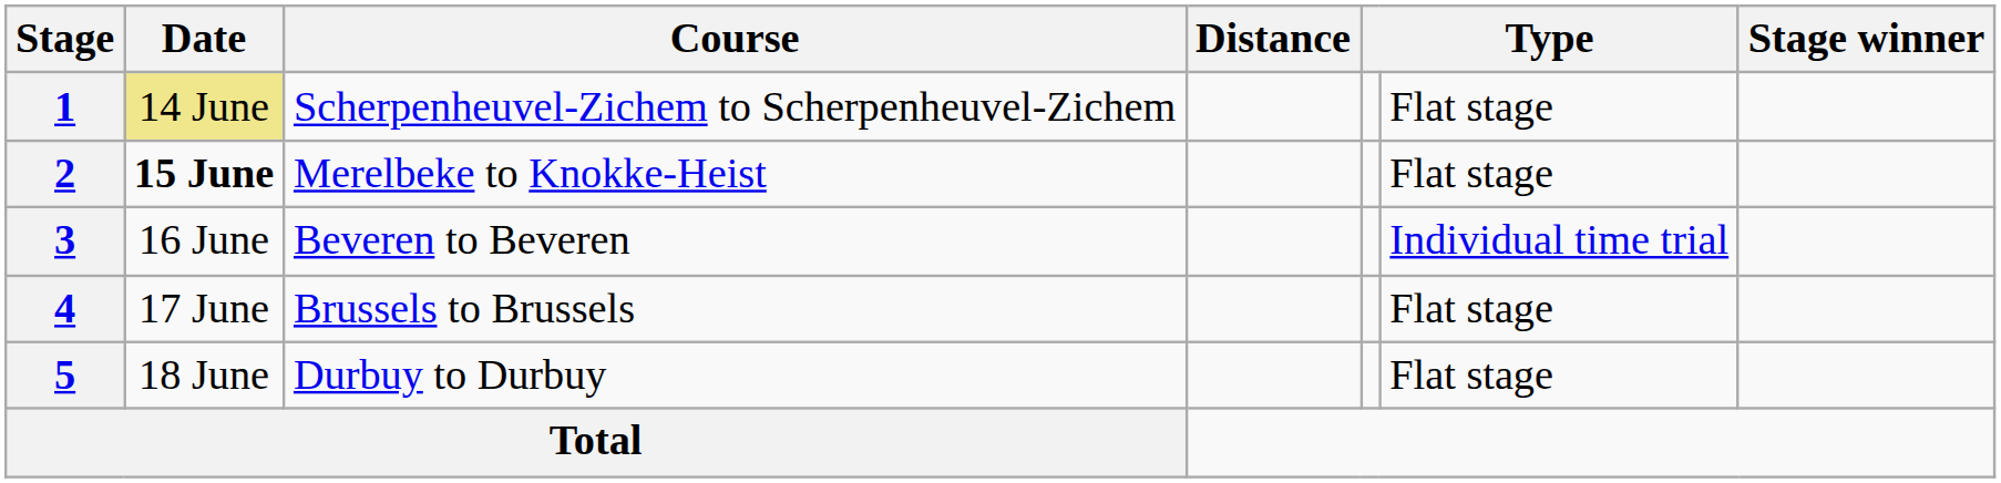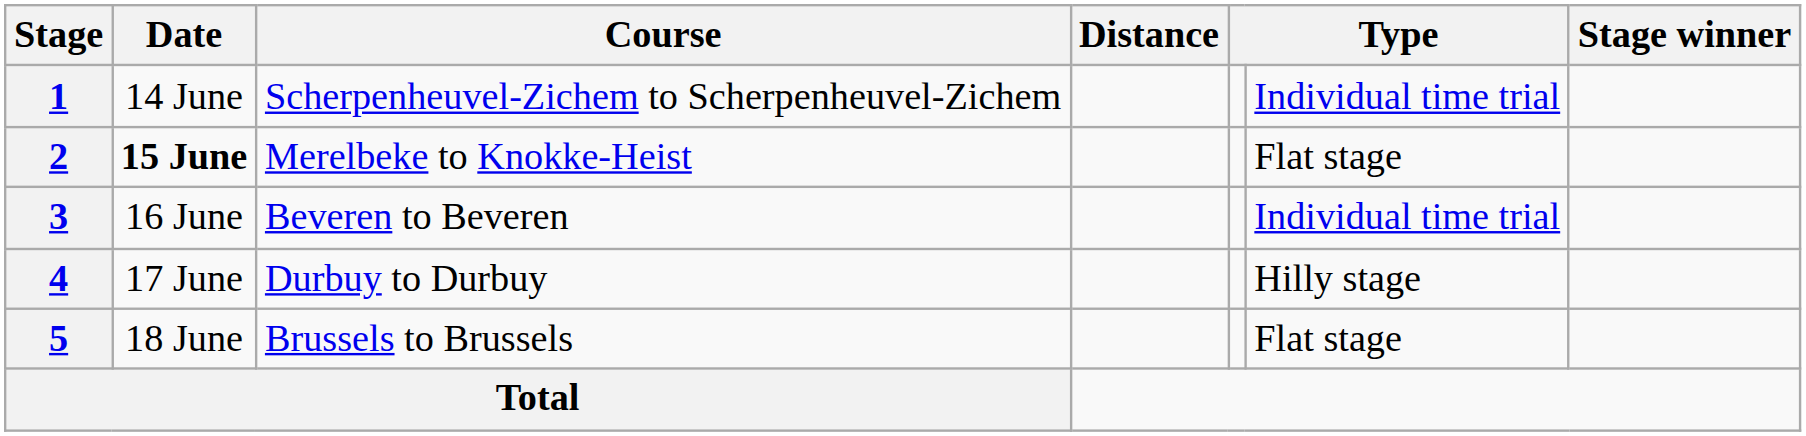1 | Date: khaki background -> no background
1 | column 6: Flat stage -> Individual time trial
4 | Course: Brussels to Brussels -> Durbuy to Durbuy
4 | column 6: Flat stage -> Hilly stage
5 | Course: Durbuy to Durbuy -> Brussels to Brussels
